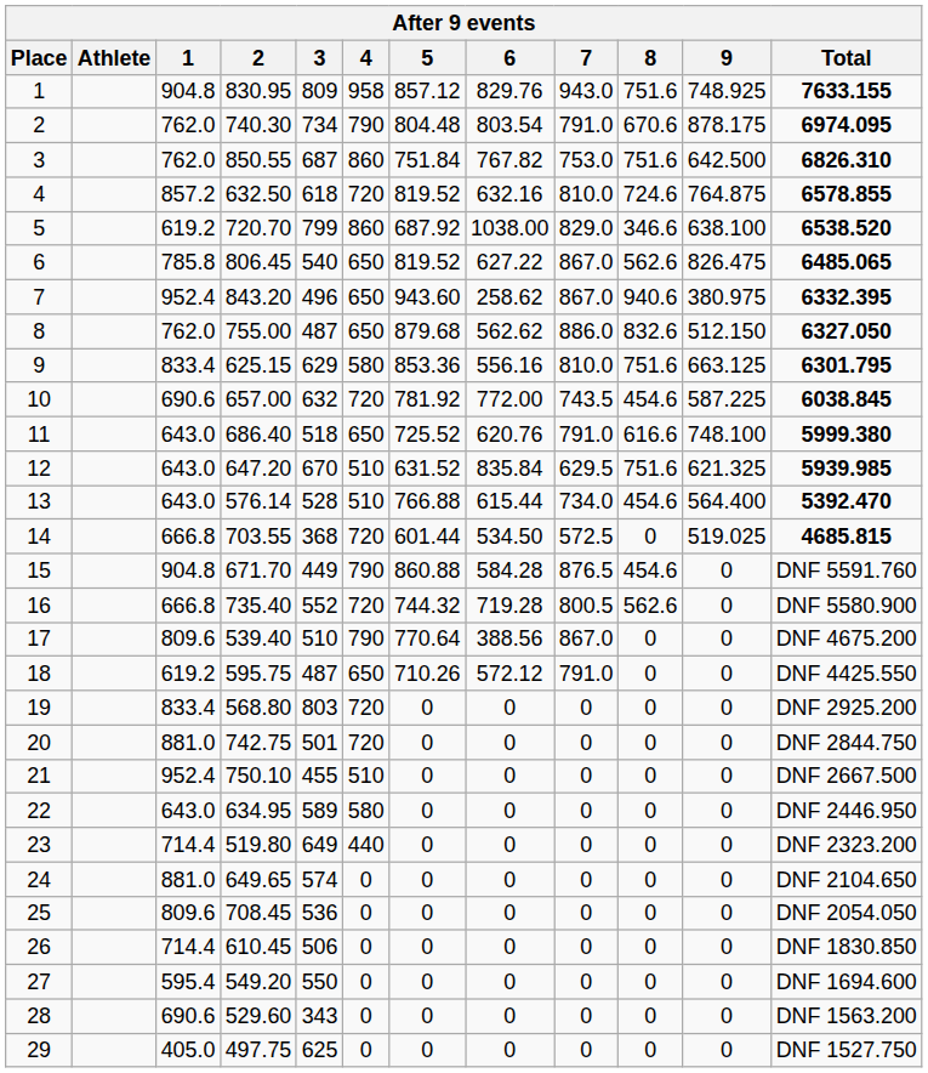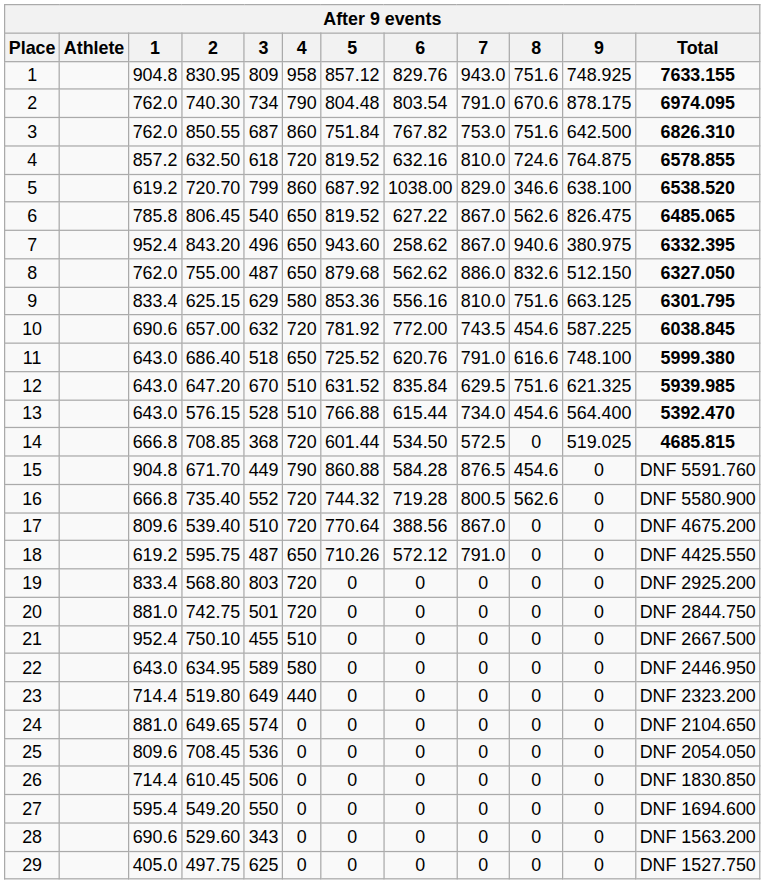13 | 2: 576.14 -> 576.15
14 | 2: 703.55 -> 708.85
17 | 4: 790 -> 720
